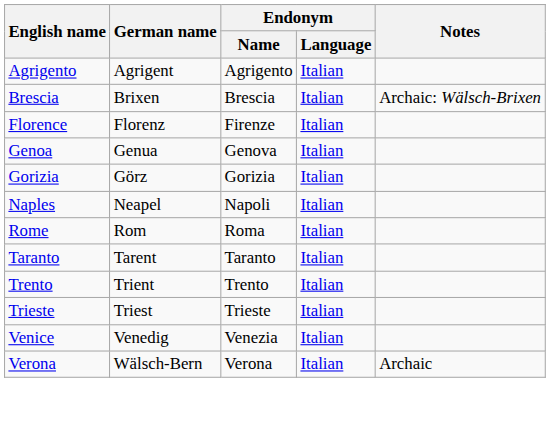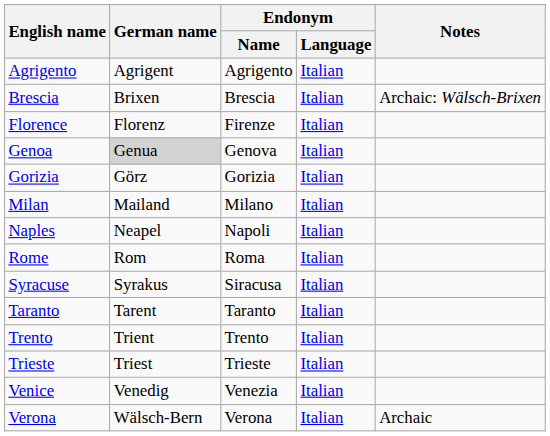Genoa | German name: no background -> lightgrey background
+ row: Milan | Mailand | Milano | Italian
+ row: Syracuse | Syrakus | Siracusa | Italian
